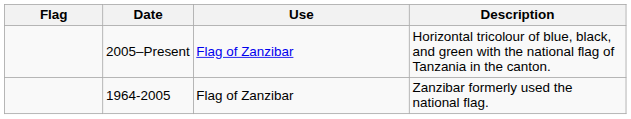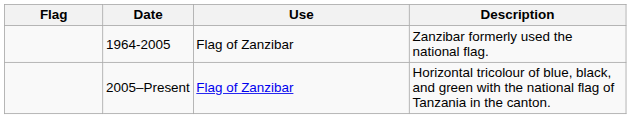rows swapped: 2005–Present <-> 1964-2005
